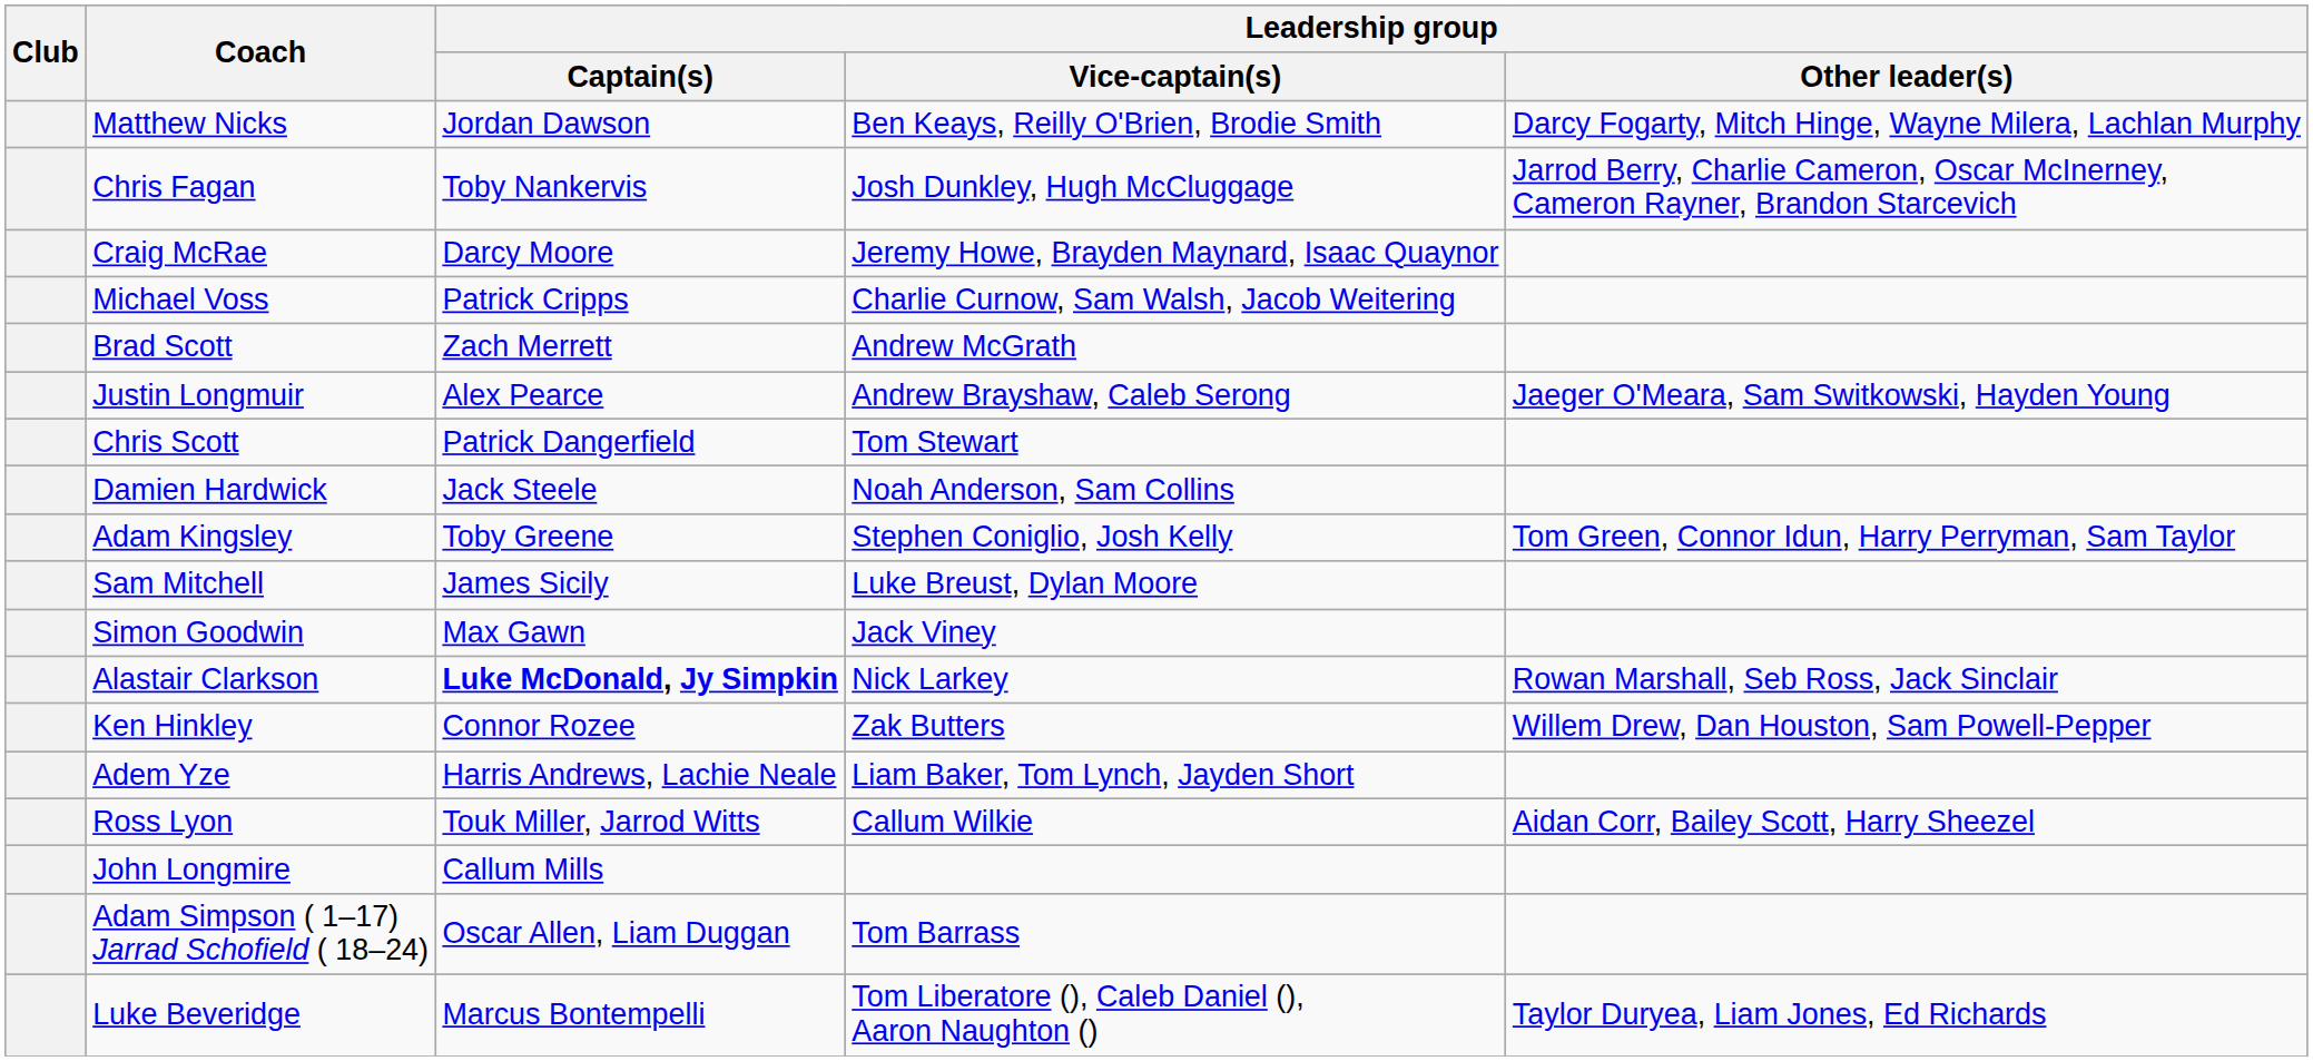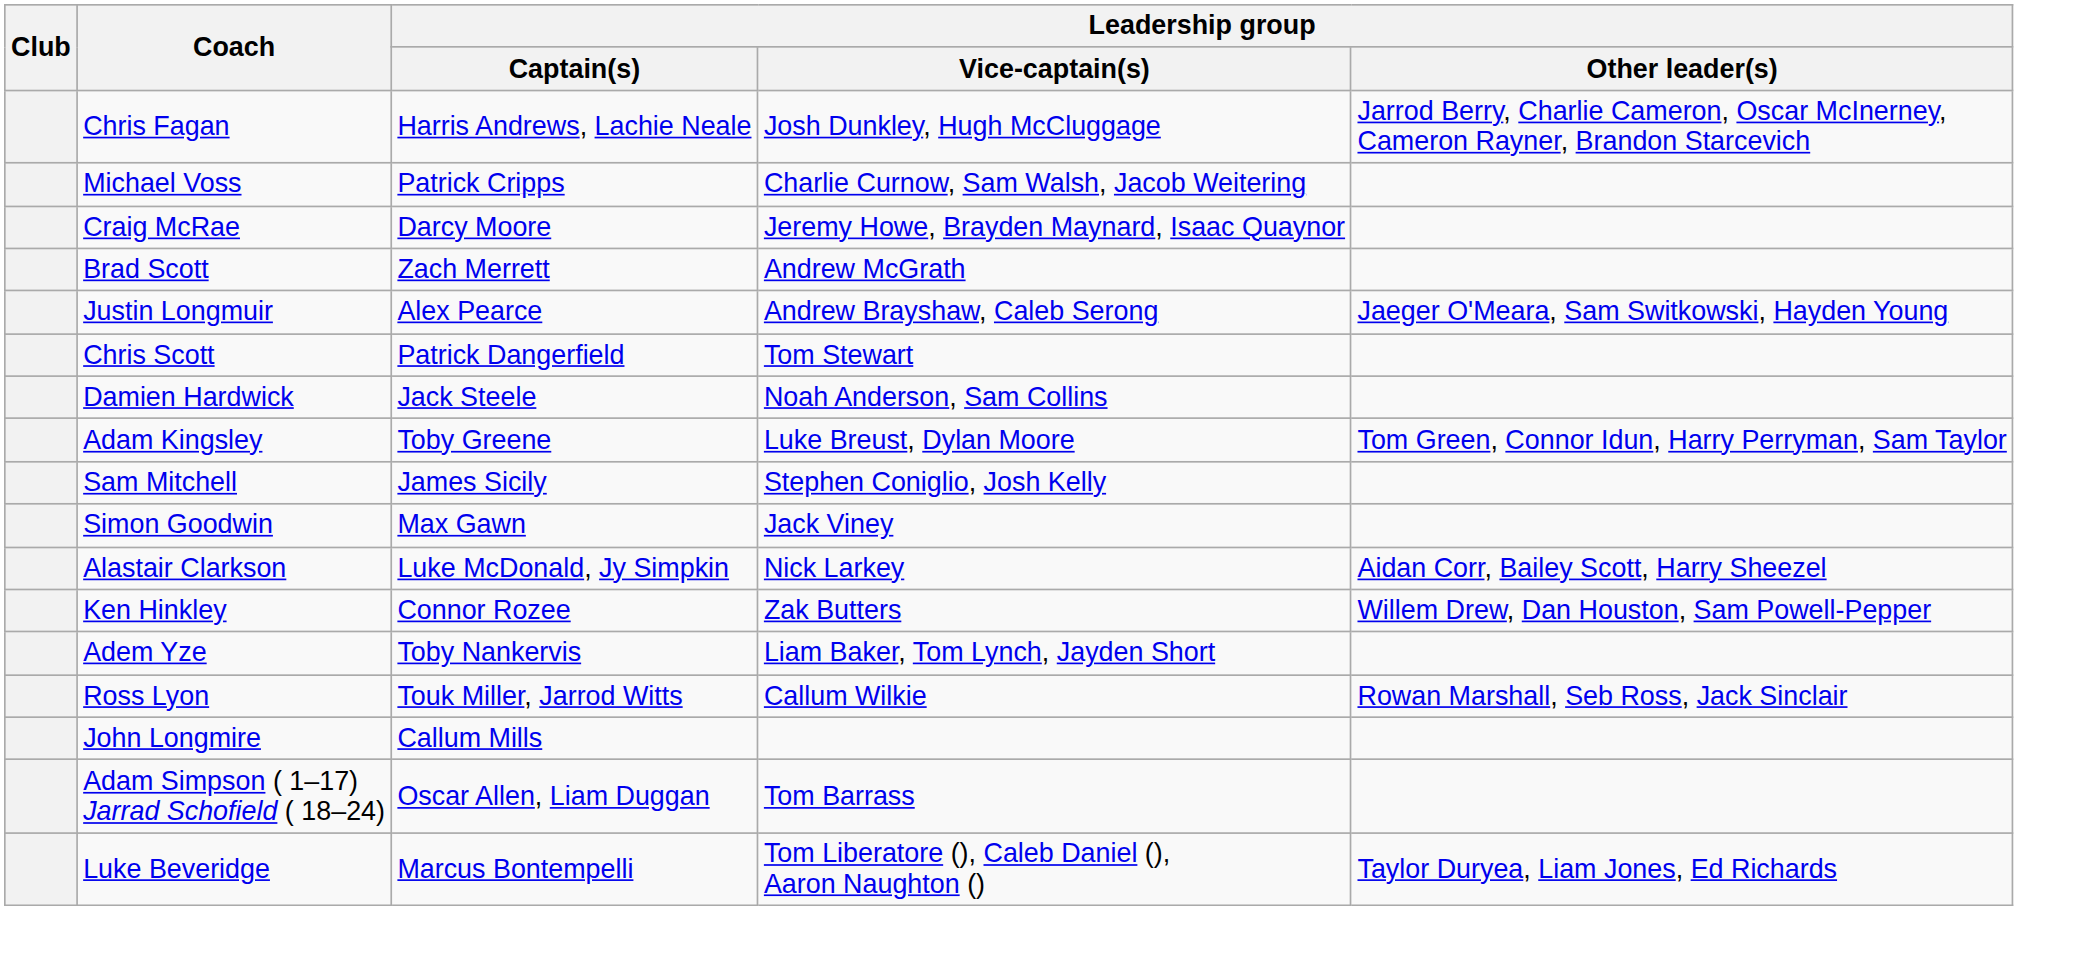- row: Matthew Nicks | Jordan Dawson | Ben Keays, Reilly O'Brien, Brodie Smith | Darcy Fogarty, Mitch Hinge, Wayne Milera, Lachlan Murphy
Chris Fagan | Leadership group / Captain(s): Toby Nankervis -> Harris Andrews, Lachie Neale
rows swapped: Michael Voss <-> Craig McRae
Adam Kingsley | Leadership group / Vice-captain(s): Stephen Coniglio, Josh Kelly -> Luke Breust, Dylan Moore
Sam Mitchell | Leadership group / Vice-captain(s): Luke Breust, Dylan Moore -> Stephen Coniglio, Josh Kelly
Alastair Clarkson | Leadership group / Captain(s): bold -> normal
Alastair Clarkson | Leadership group / Other leader(s): Rowan Marshall, Seb Ross, Jack Sinclair -> Aidan Corr, Bailey Scott, Harry Sheezel
Adem Yze | Leadership group / Captain(s): Harris Andrews, Lachie Neale -> Toby Nankervis
Ross Lyon | Leadership group / Other leader(s): Aidan Corr, Bailey Scott, Harry Sheezel -> Rowan Marshall, Seb Ross, Jack Sinclair
